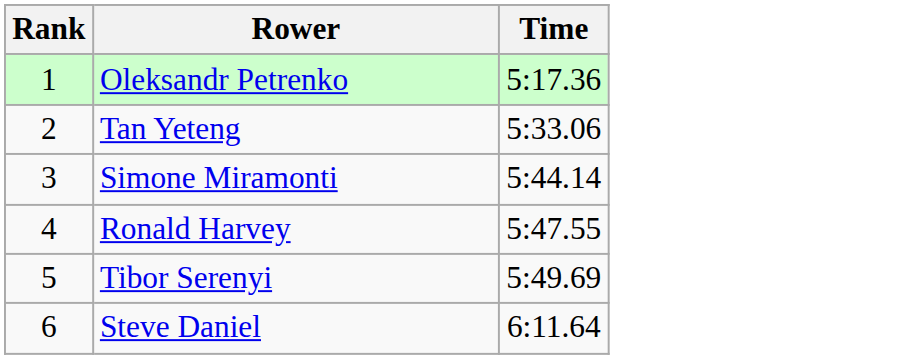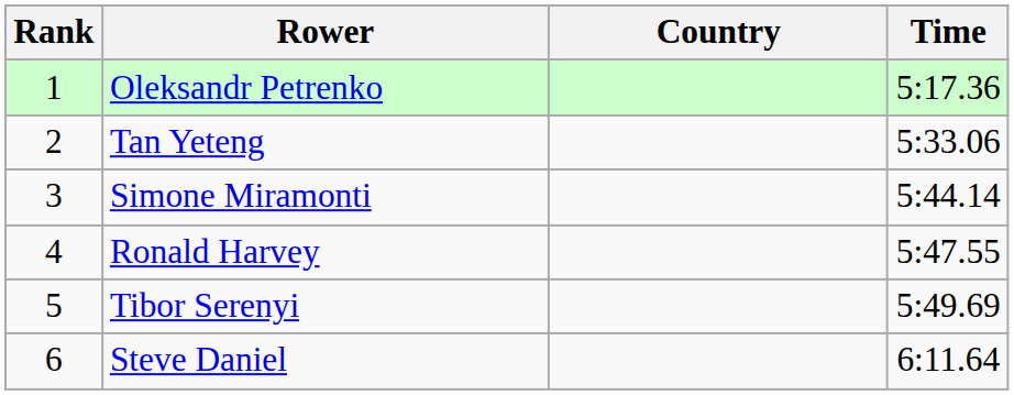+ column: Country
